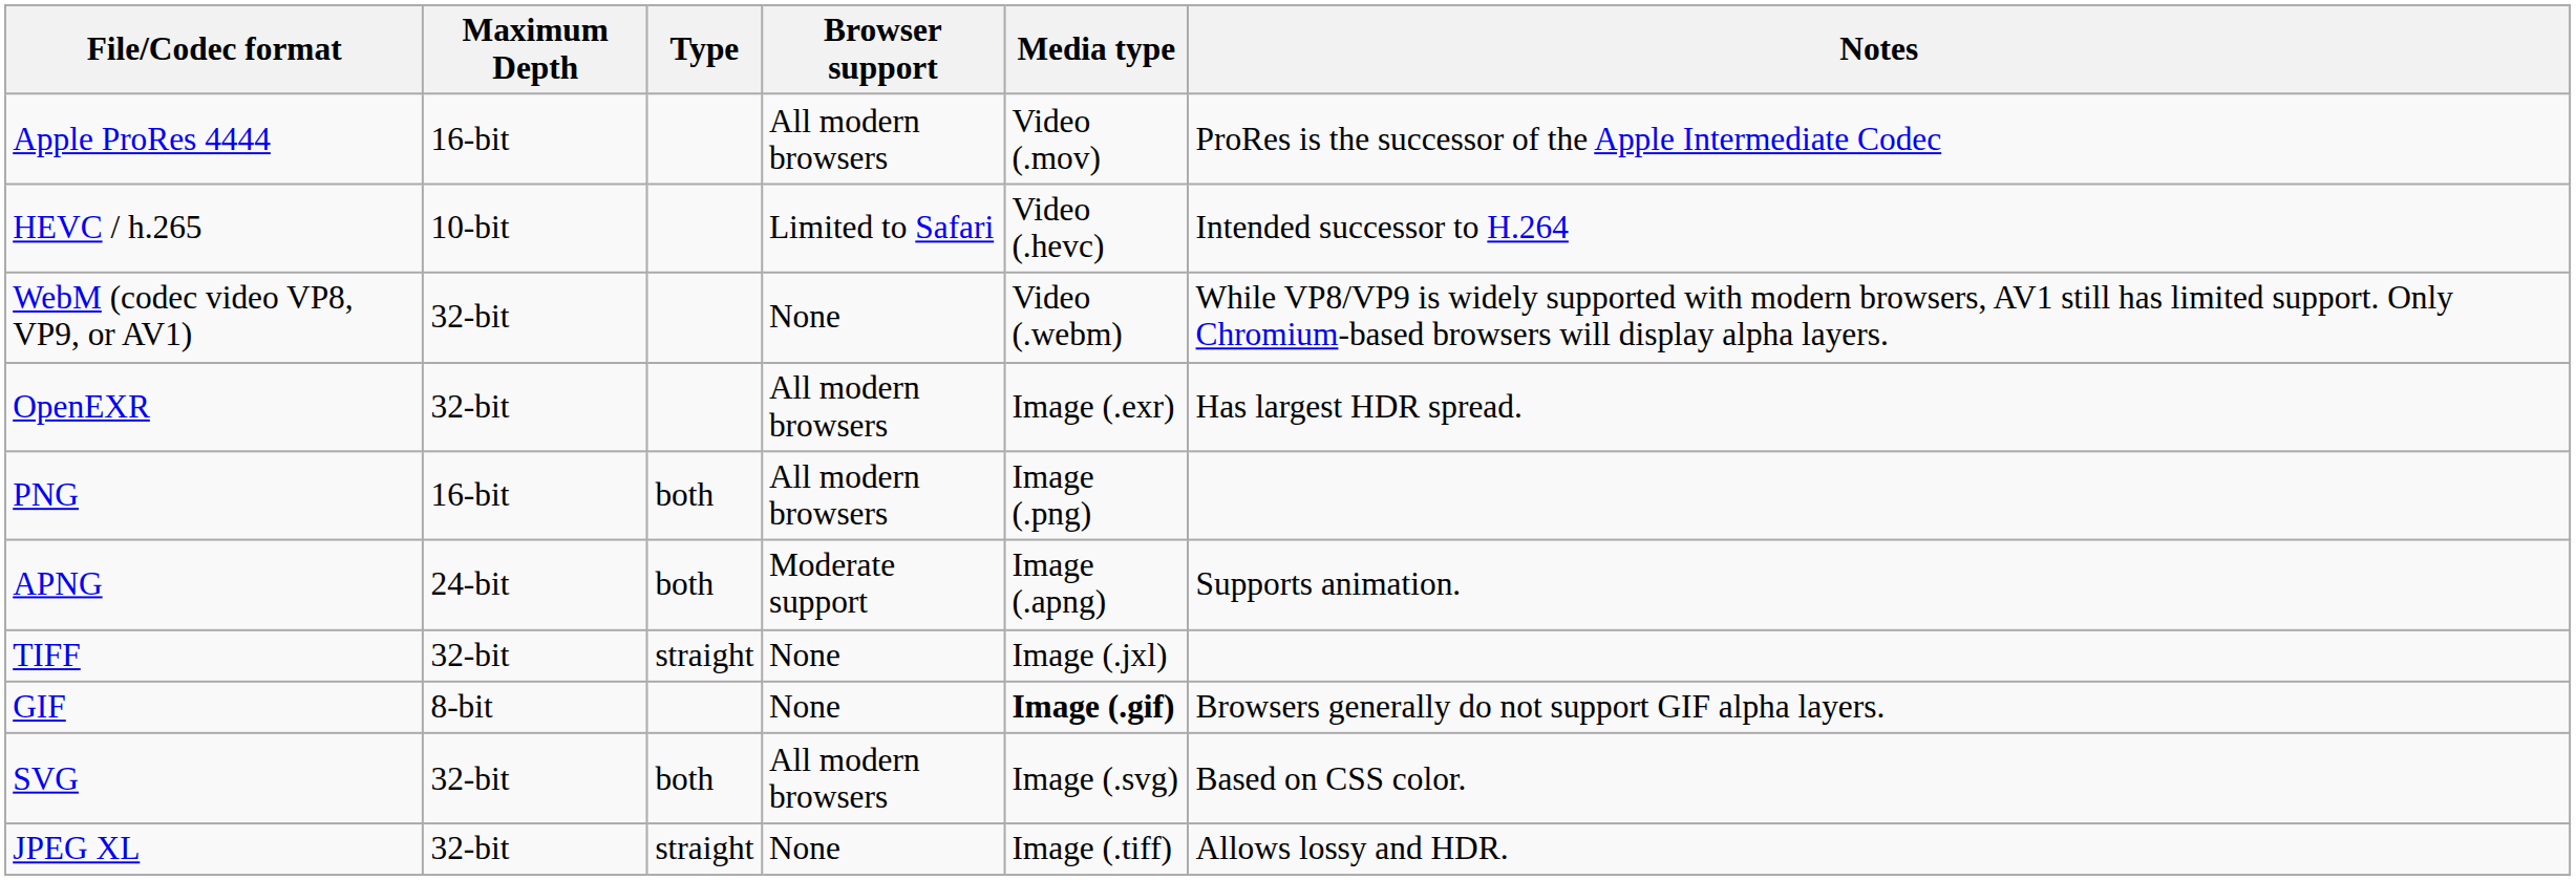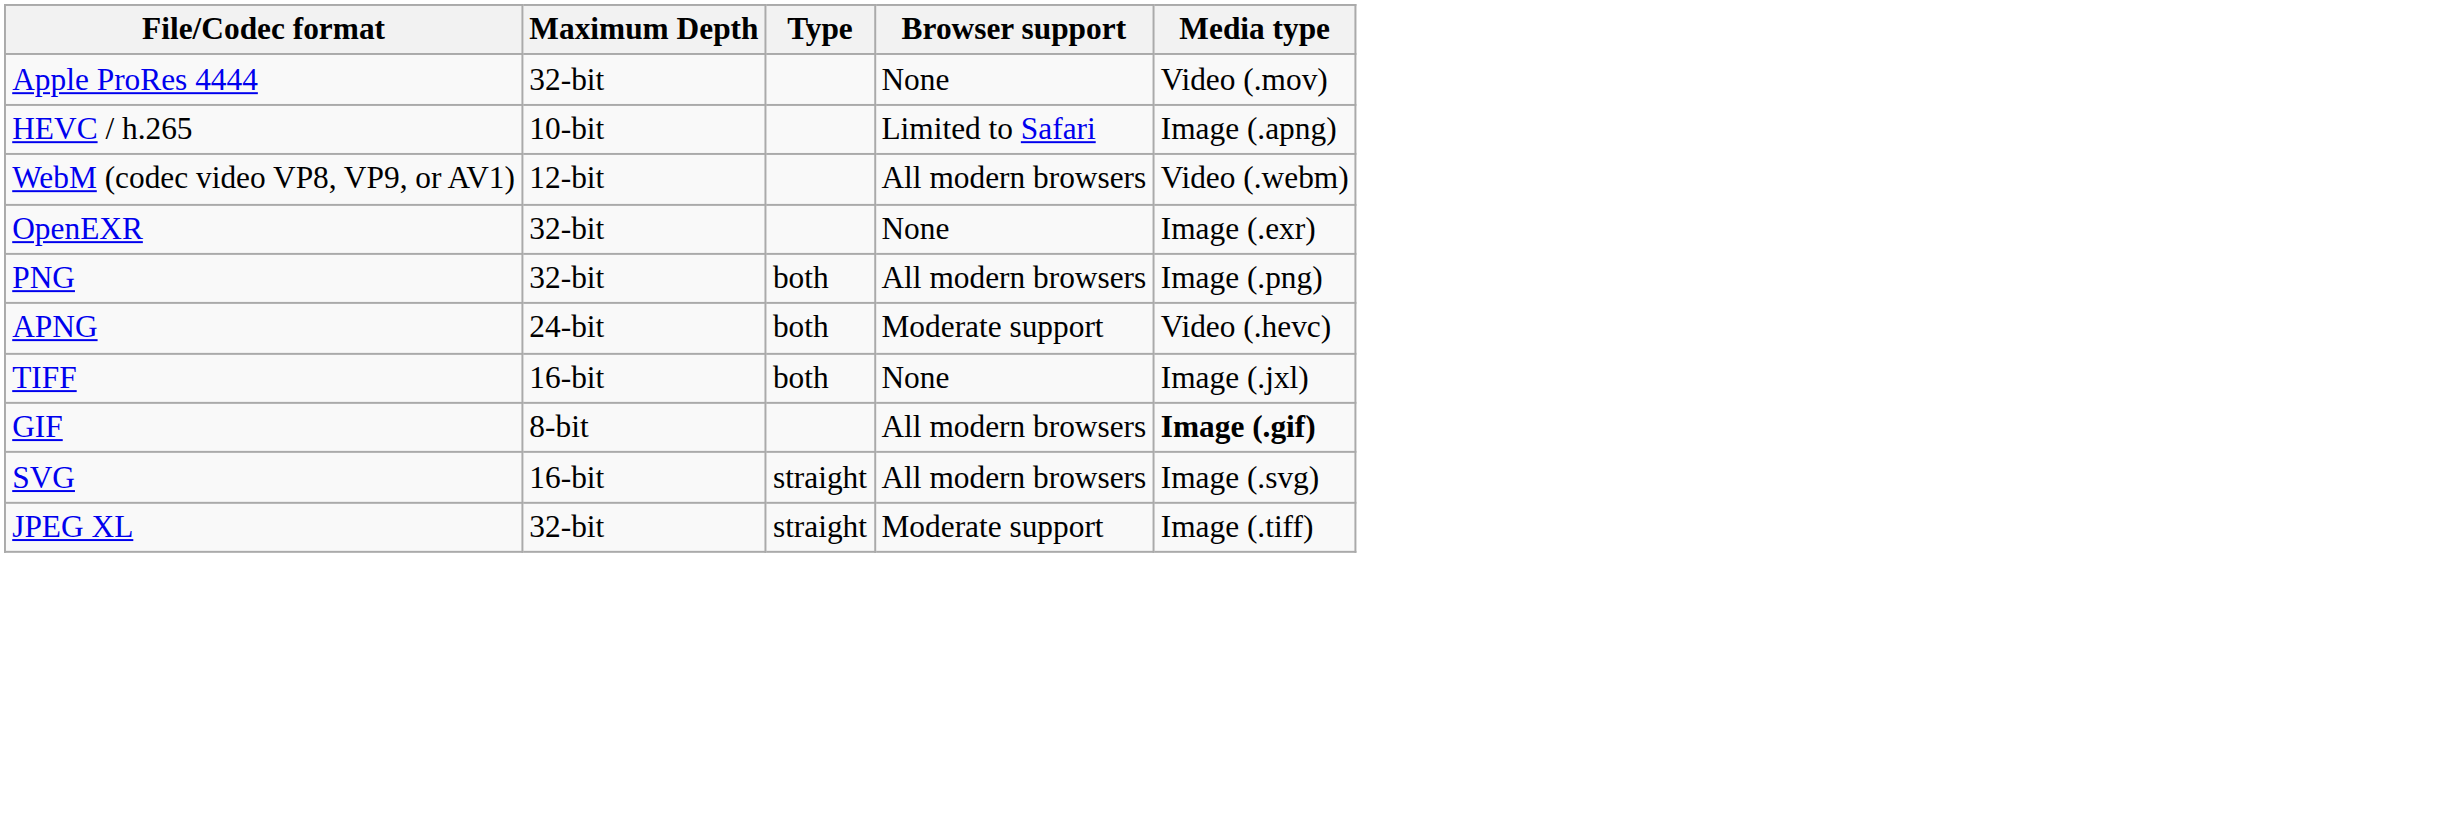- column: Notes | ProRes is the successor of the Apple Intermediate Codec | Intended successor to H.264 | While VP8/VP9 is widely supported with modern browsers, AV1 still has limited support. Only Chromium-based browsers will display alpha layers. | Has largest HDR spread. | Supports animation. | Browsers generally do not support GIF alpha layers. | Based on CSS color. | Allows lossy and HDR.
Apple ProRes 4444 | Maximum Depth: 16-bit -> 32-bit
Apple ProRes 4444 | Browser support: All modern browsers -> None
HEVC / h.265 | Media type: Video (.hevc) -> Image (.apng)
WebM (codec video VP8, VP9, or AV1) | Maximum Depth: 32-bit -> 12-bit
WebM (codec video VP8, VP9, or AV1) | Browser support: None -> All modern browsers
OpenEXR | Browser support: All modern browsers -> None
PNG | Maximum Depth: 16-bit -> 32-bit
APNG | Media type: Image (.apng) -> Video (.hevc)
TIFF | Maximum Depth: 32-bit -> 16-bit
TIFF | Type: straight -> both
GIF | Browser support: None -> All modern browsers
SVG | Maximum Depth: 32-bit -> 16-bit
SVG | Type: both -> straight
JPEG XL | Browser support: None -> Moderate support
